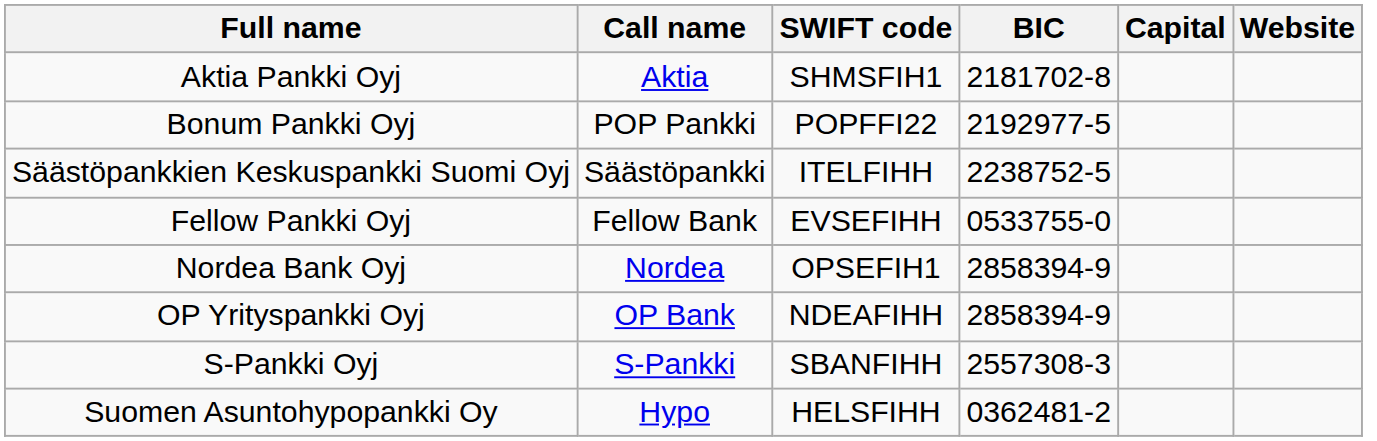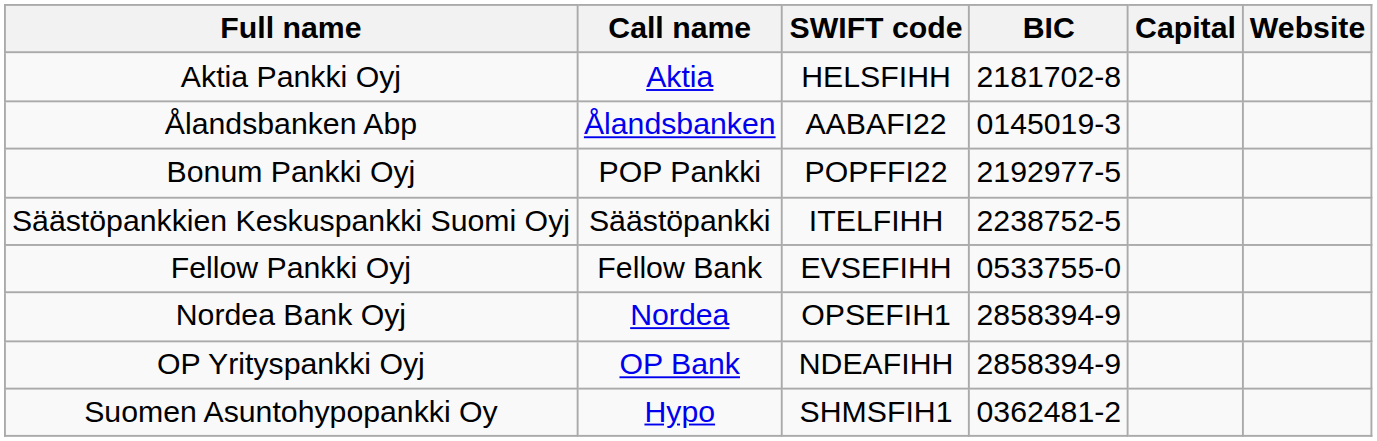Aktia Pankki Oyj | SWIFT code: SHMSFIH1 -> HELSFIHH
+ row: Ålandsbanken Abp | Ålandsbanken | AABAFI22 | 0145019-3
- row: S-Pankki Oyj | S-Pankki | SBANFIHH | 2557308-3
Suomen Asuntohypopankki Oy | SWIFT code: HELSFIHH -> SHMSFIH1
